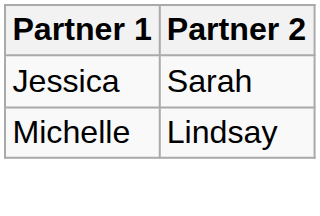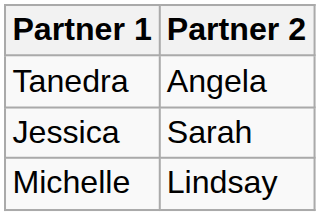+ row: Tanedra | Angela
